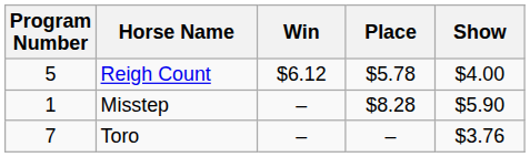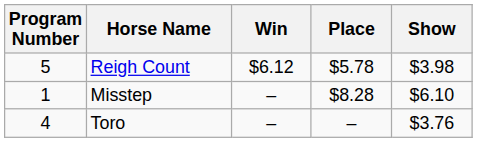Reigh Count | Show: $4.00 -> $3.98
Misstep | Show: $5.90 -> $6.10
Toro | Program Number: 7 -> 4
